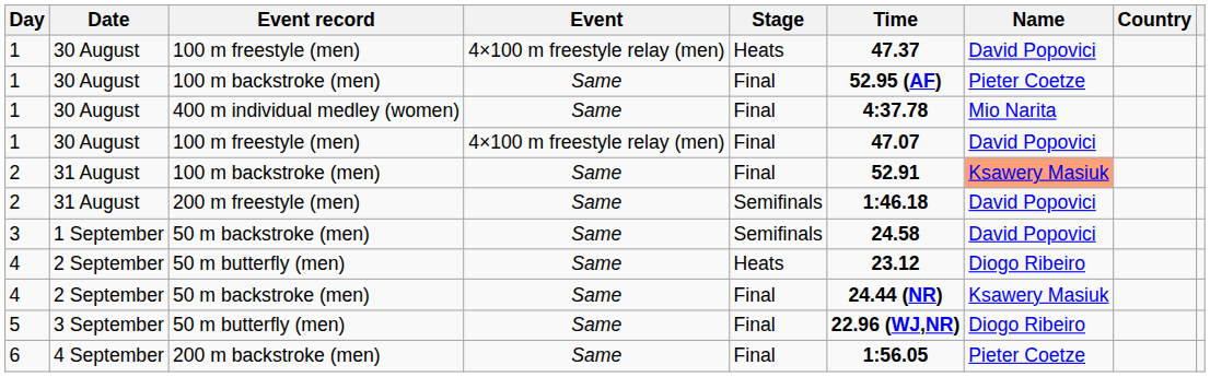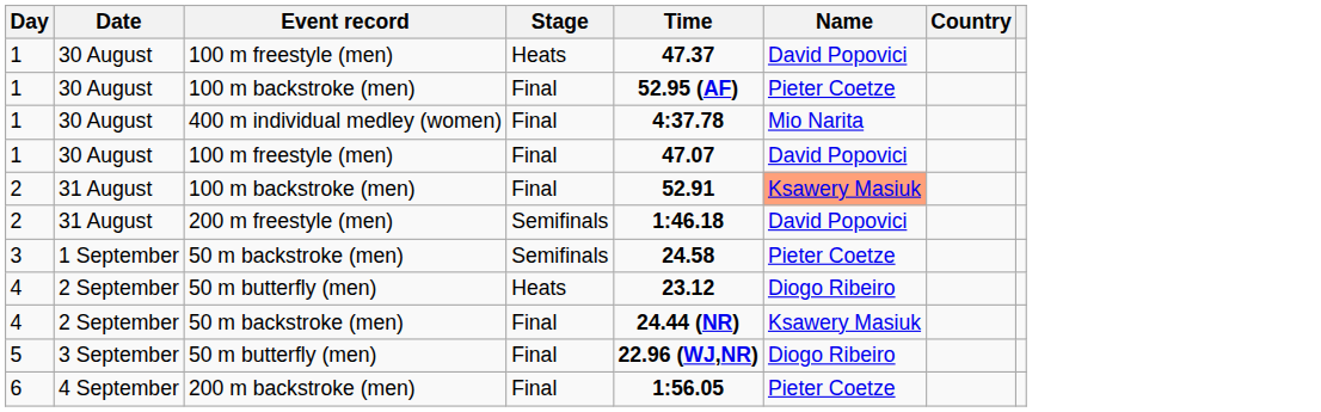- column: Event | 4×100 m freestyle relay (men) | Same | Same | 4×100 m freestyle relay (men) | Same | Same | Same | Same | Same | Same | Same
3 / 50 m backstroke (men) | Name: David Popovici -> Pieter Coetze
